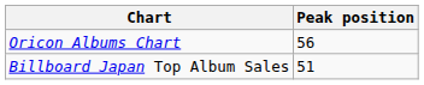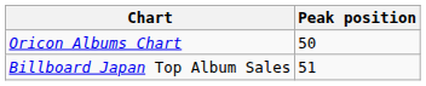Oricon Albums Chart | Peak position: 56 -> 50
